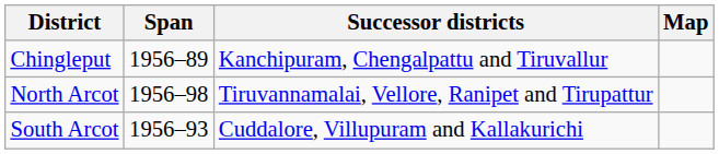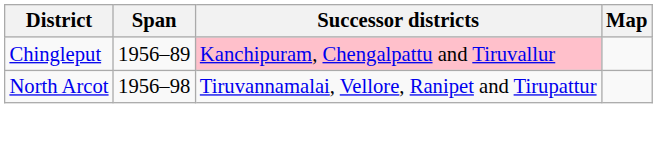Chingleput | Successor districts: no background -> pink background
- row: South Arcot | 1956–93 | Cuddalore, Villupuram and Kallakurichi
